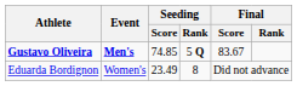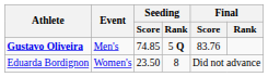Gustavo Oliveira | Event: bold -> normal
Gustavo Oliveira | Final / Score: 83.67 -> 83.76
Eduarda Bordignon | Seeding / Score: 23.49 -> 23.50
